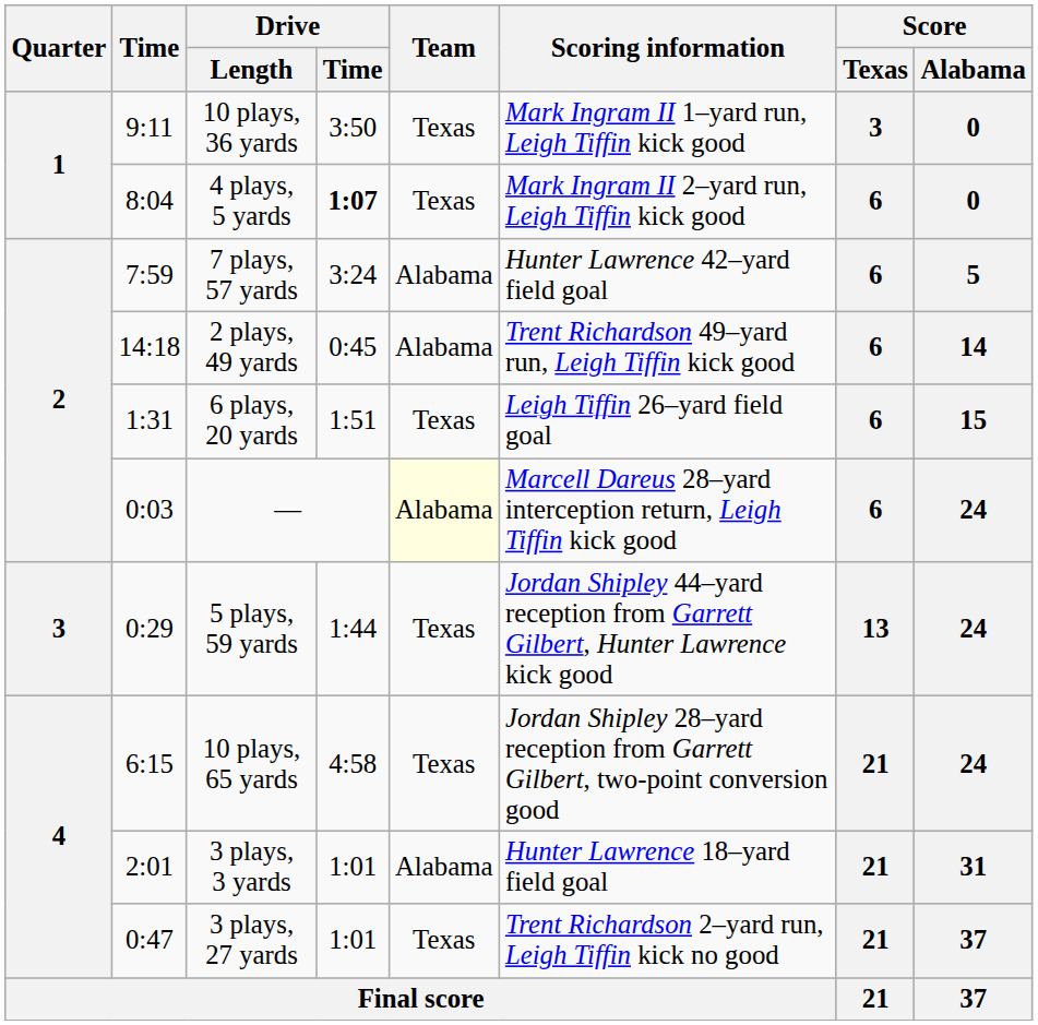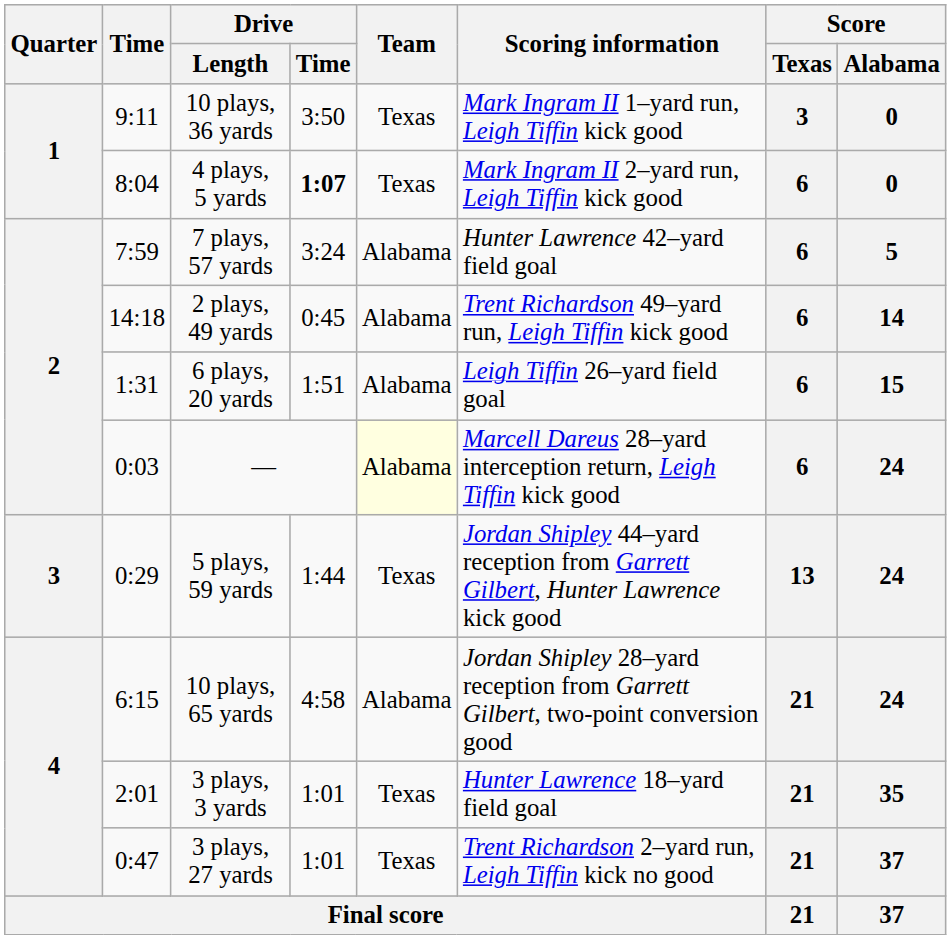6 plays, 20 yards | Team: Texas -> Alabama
10 plays, 65 yards | Team: Texas -> Alabama
3 plays, 3 yards | Team: Alabama -> Texas
3 plays, 3 yards | Score / Alabama: 31 -> 35
